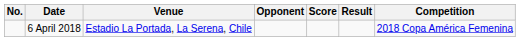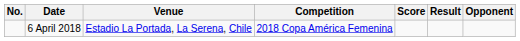columns swapped: Opponent <-> Competition
